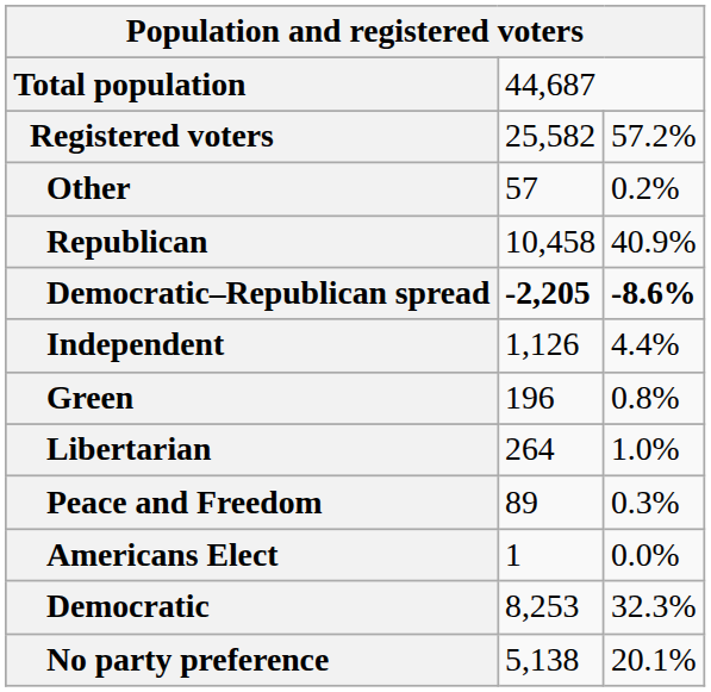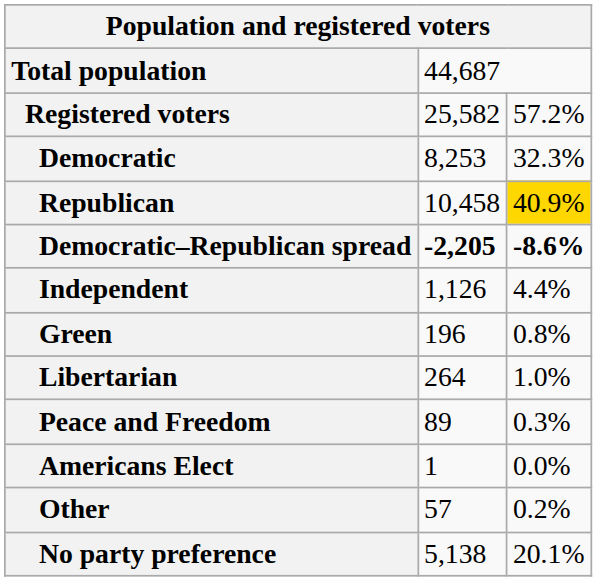rows swapped: Democratic <-> Other
Republican | column 3: no background -> gold background
